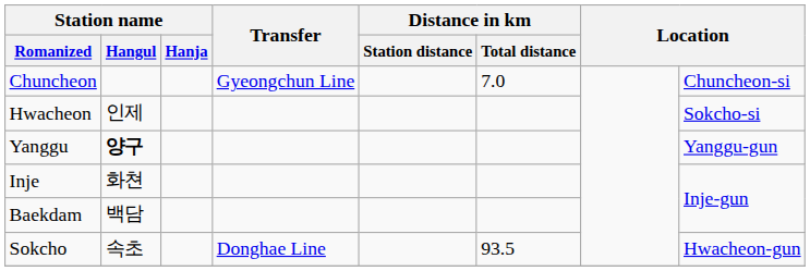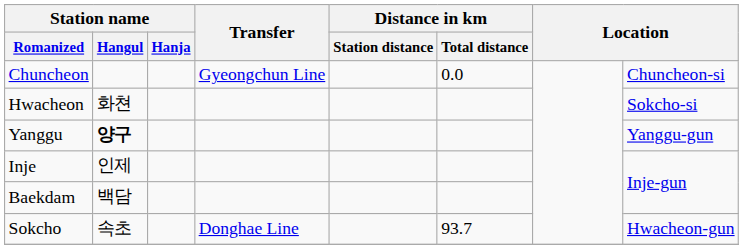Chuncheon | Distance in km / Total distance: 7.0 -> 0.0
Hwacheon | Station name / Hangul: 인제 -> 화쳔
Inje | Station name / Hangul: 화쳔 -> 인제
Sokcho | Distance in km / Total distance: 93.5 -> 93.7
